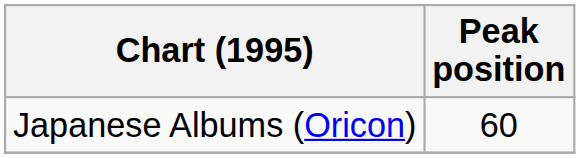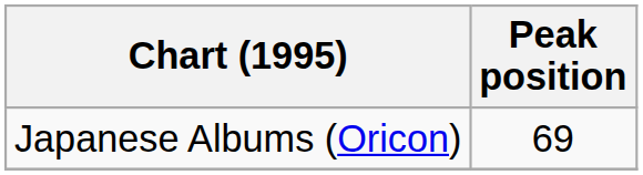Japanese Albums (Oricon) | Peak position: 60 -> 69
